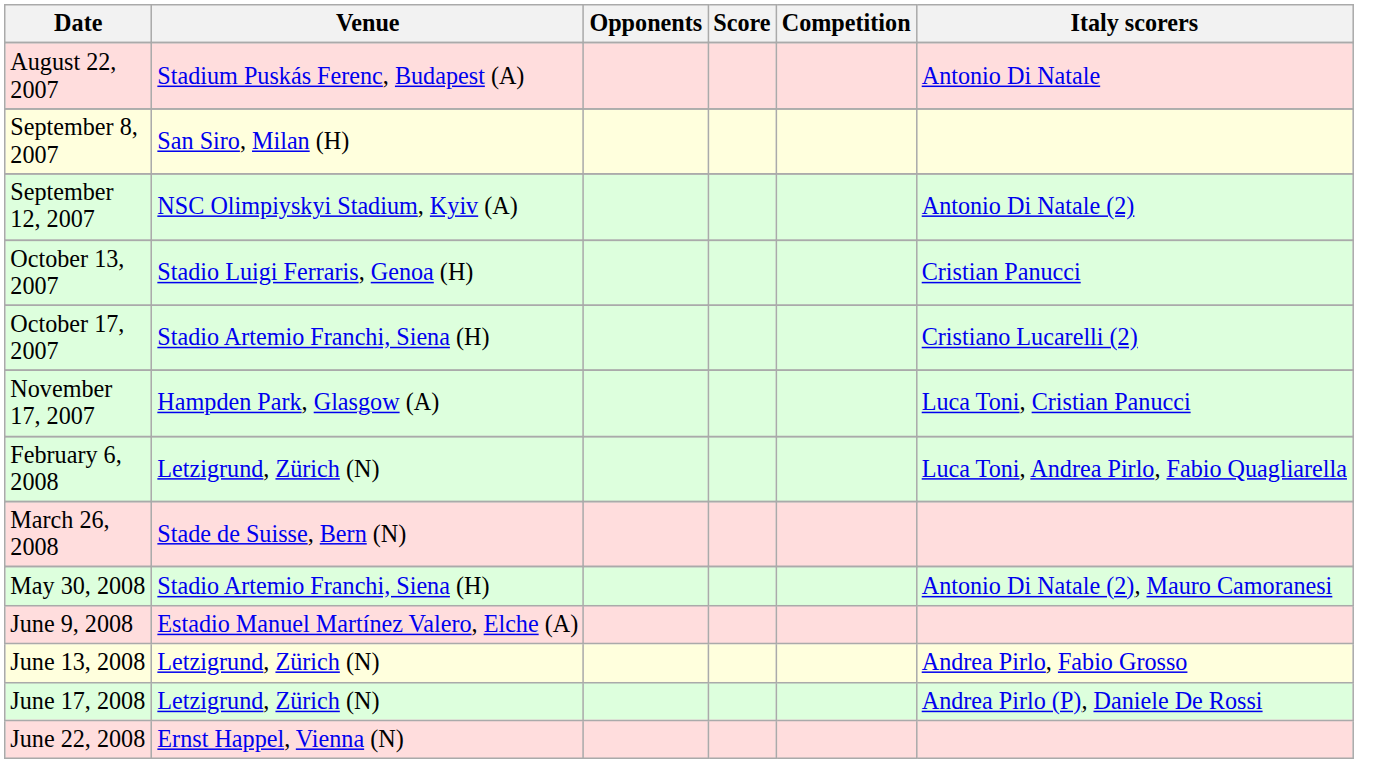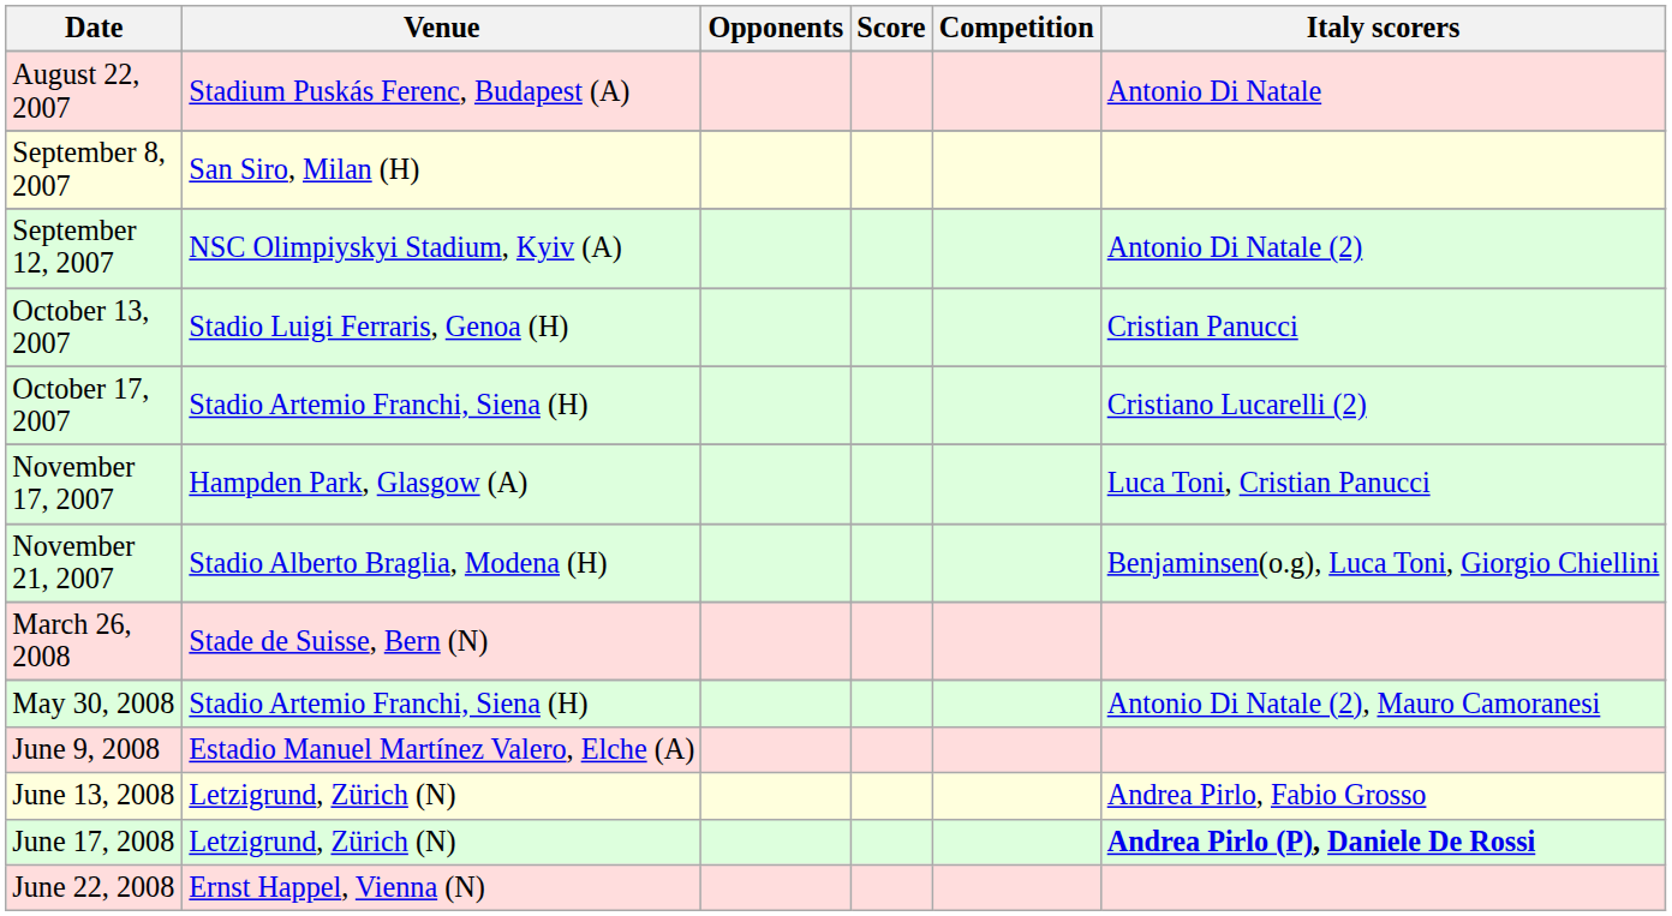+ row: November 21, 2007 | Stadio Alberto Braglia, Modena (H) | Benjaminsen(o.g), Luca Toni, Giorgio Chiellini
- row: February 6, 2008 | Letzigrund, Zürich (N) | Luca Toni, Andrea Pirlo, Fabio Quagliarella
June 17, 2008 | Italy scorers: normal -> bold
